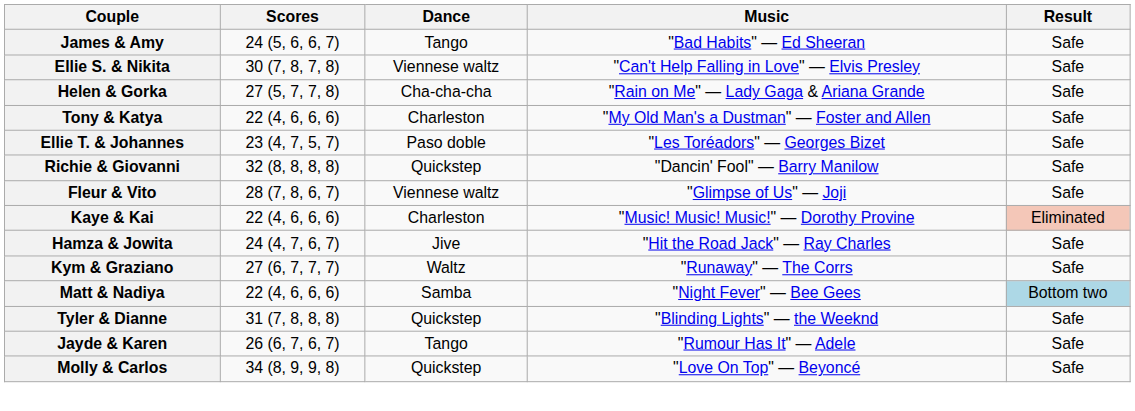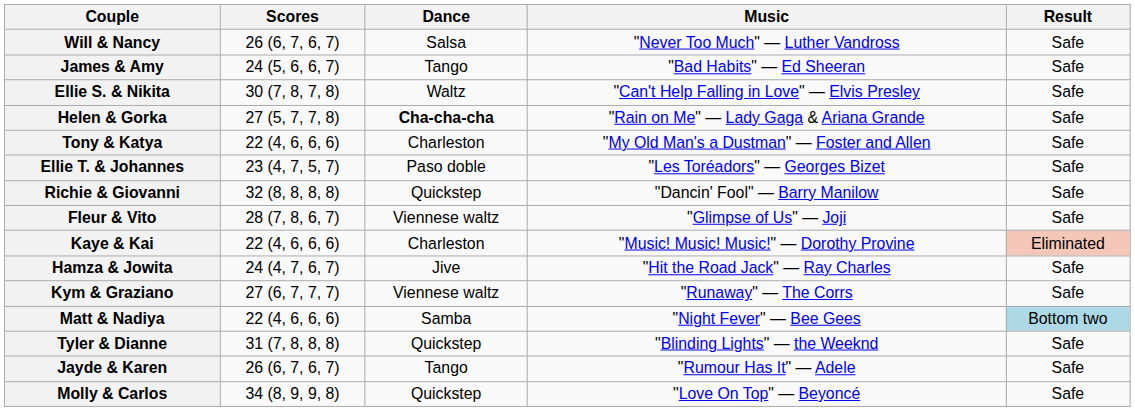+ row: Will & Nancy | 26 (6, 7, 6, 7) | Salsa | "Never Too Much" — Luther Vandross | Safe
Ellie S. & Nikita | Dance: Viennese waltz -> Waltz
Helen & Gorka | Dance: normal -> bold
Kym & Graziano | Dance: Waltz -> Viennese waltz
